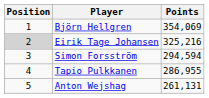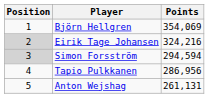Eirik Tage Johansen | Points: 325,216 -> 324,216
Simon Forsström | Position: no background -> lightgrey background
Tapio Pulkkanen | Points: 286,955 -> 286,956
